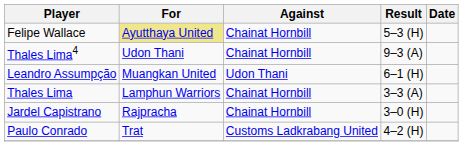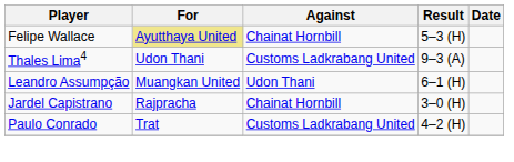Thales Lima4 | Against: Chainat Hornbill -> Customs Ladkrabang United
- row: Thales Lima | Lamphun Warriors | Chainat Hornbill | 3–3 (A)
